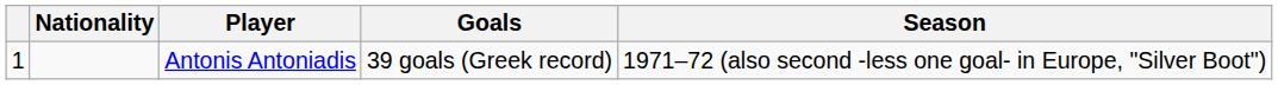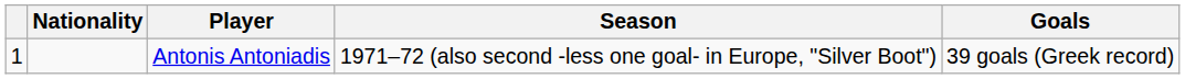columns swapped: Goals <-> Season
